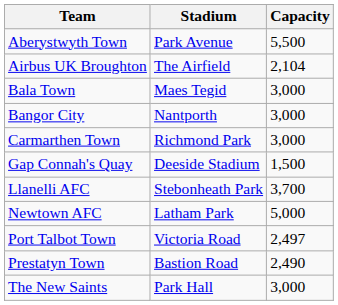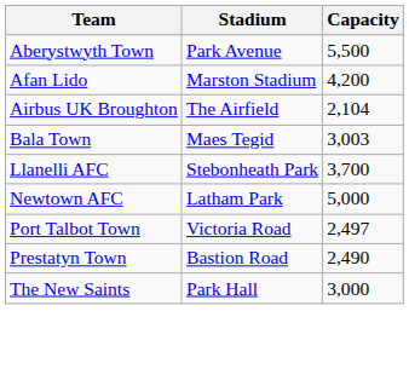+ row: Afan Lido | Marston Stadium | 4,200
Bala Town | Capacity: 3,000 -> 3,003
- row: Bangor City | Nantporth | 3,000
- row: Carmarthen Town | Richmond Park | 3,000
- row: Gap Connah's Quay | Deeside Stadium | 1,500
